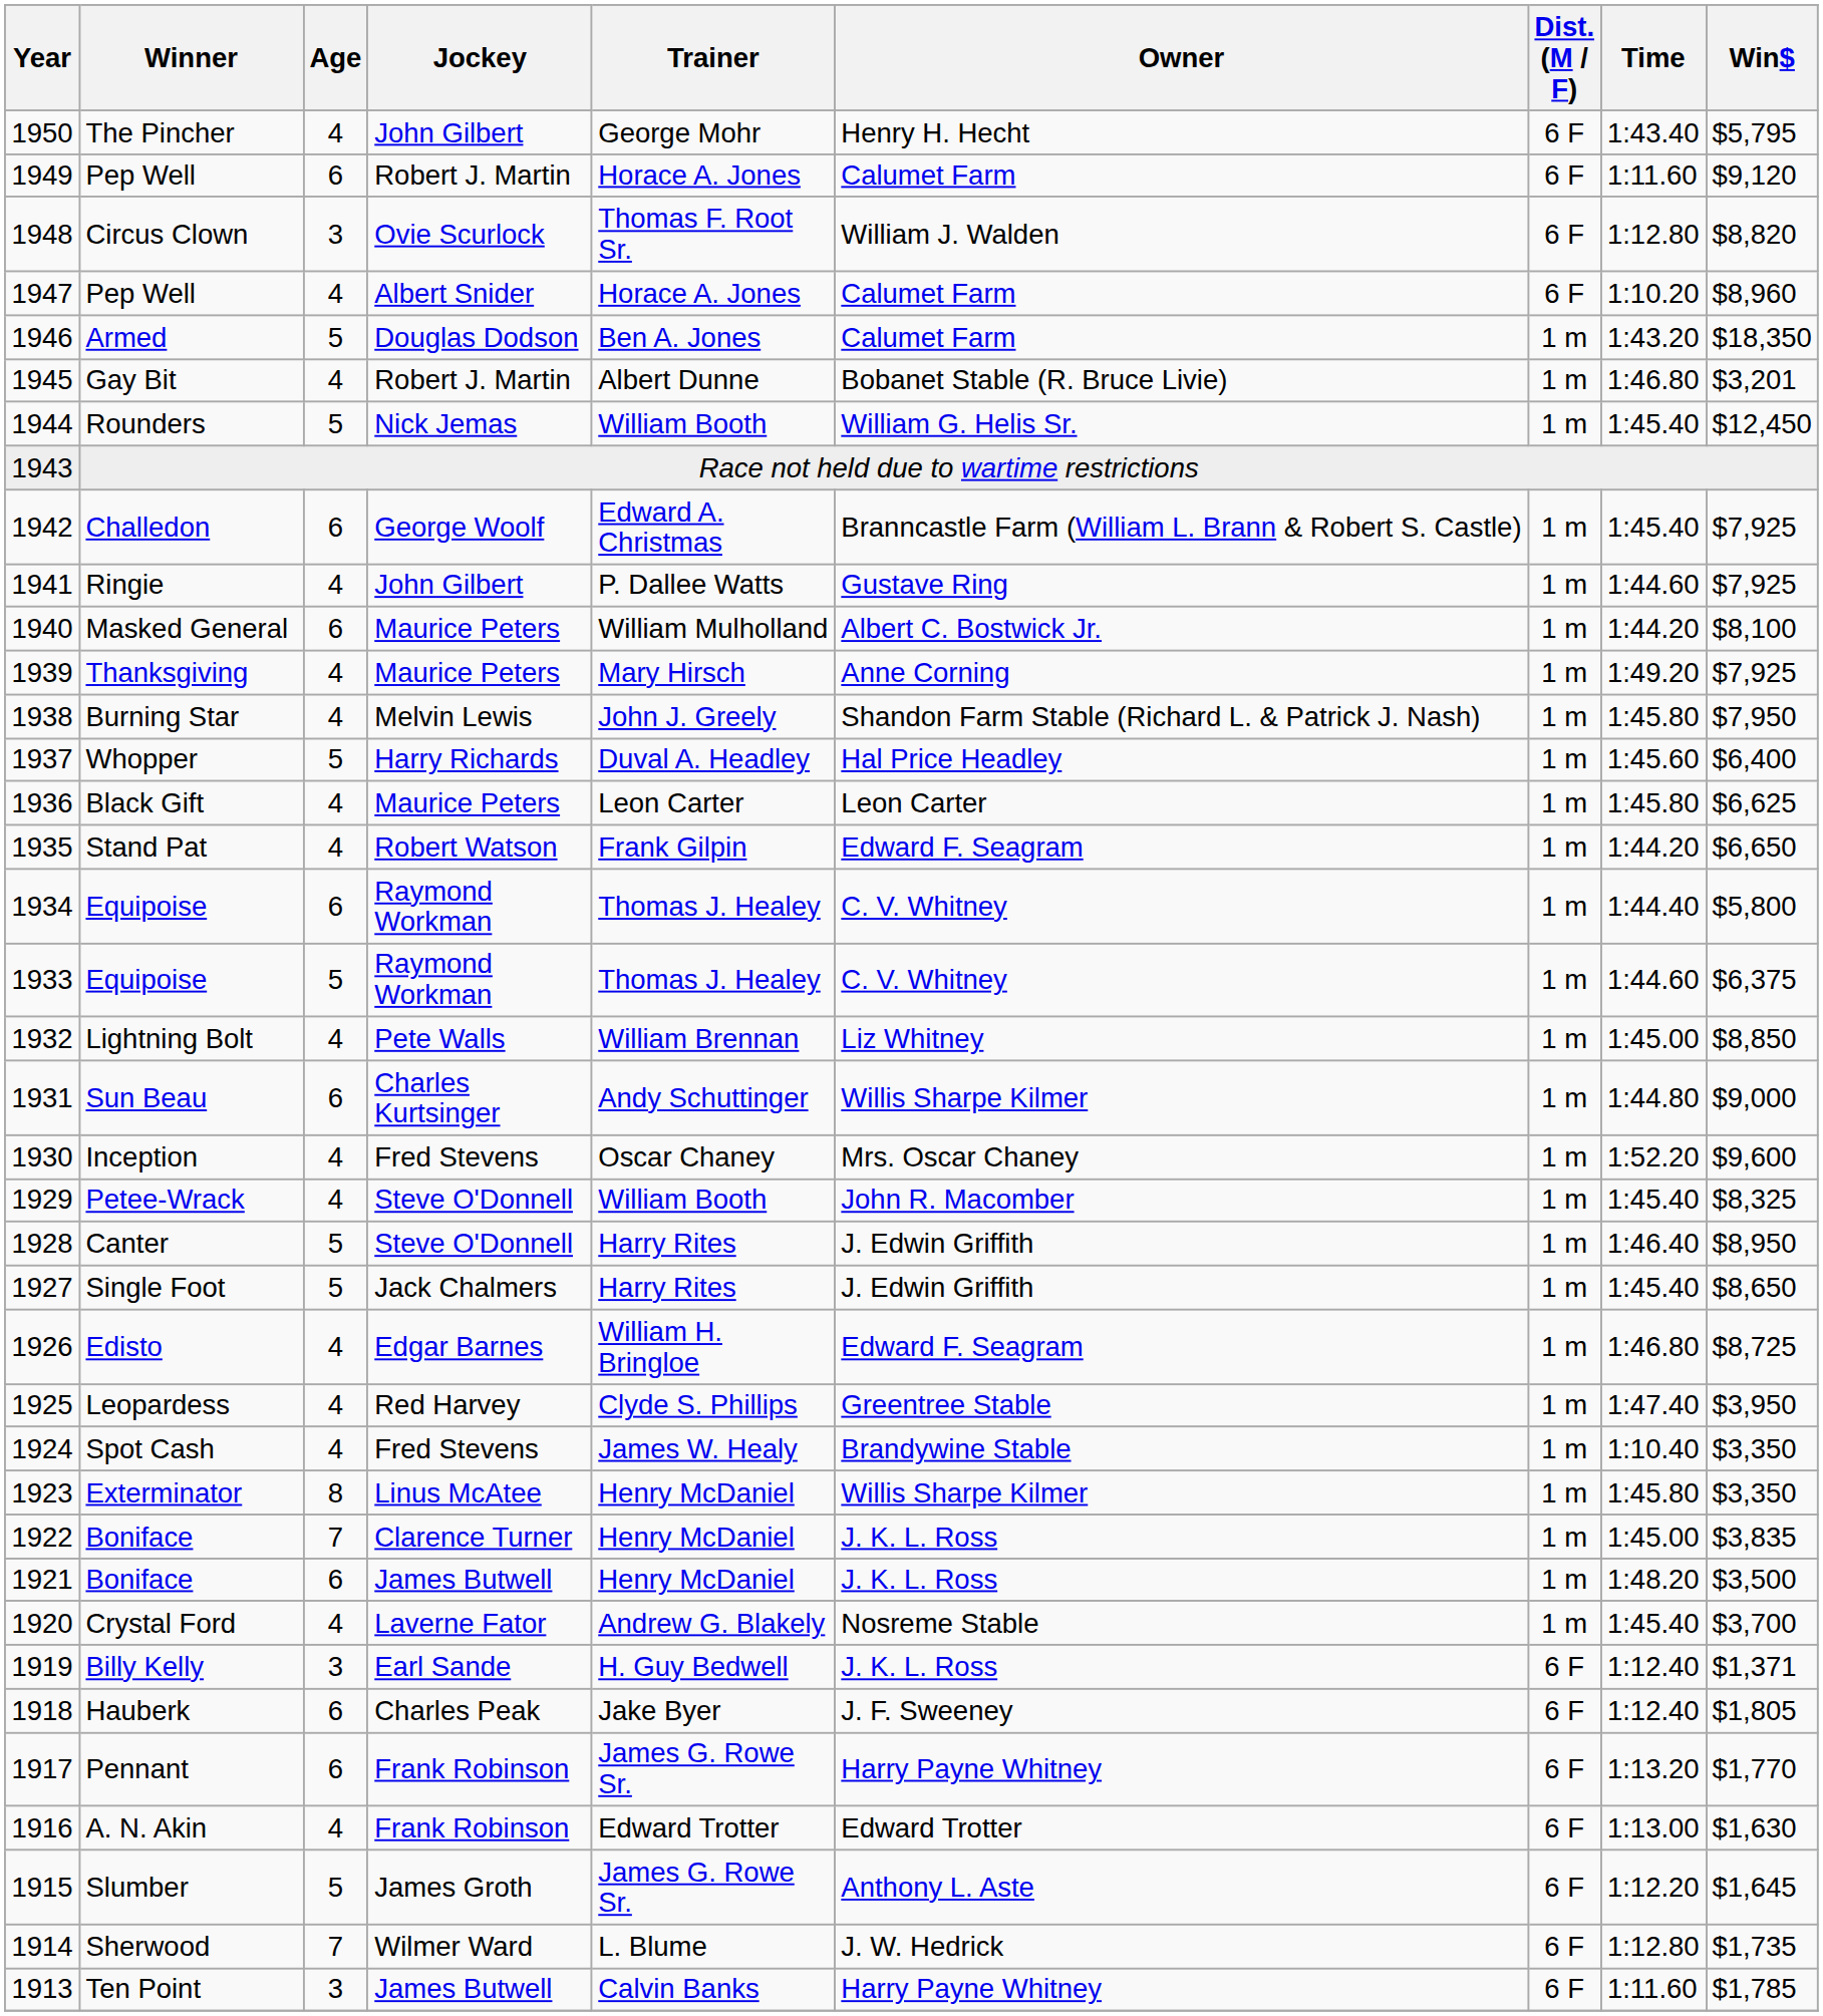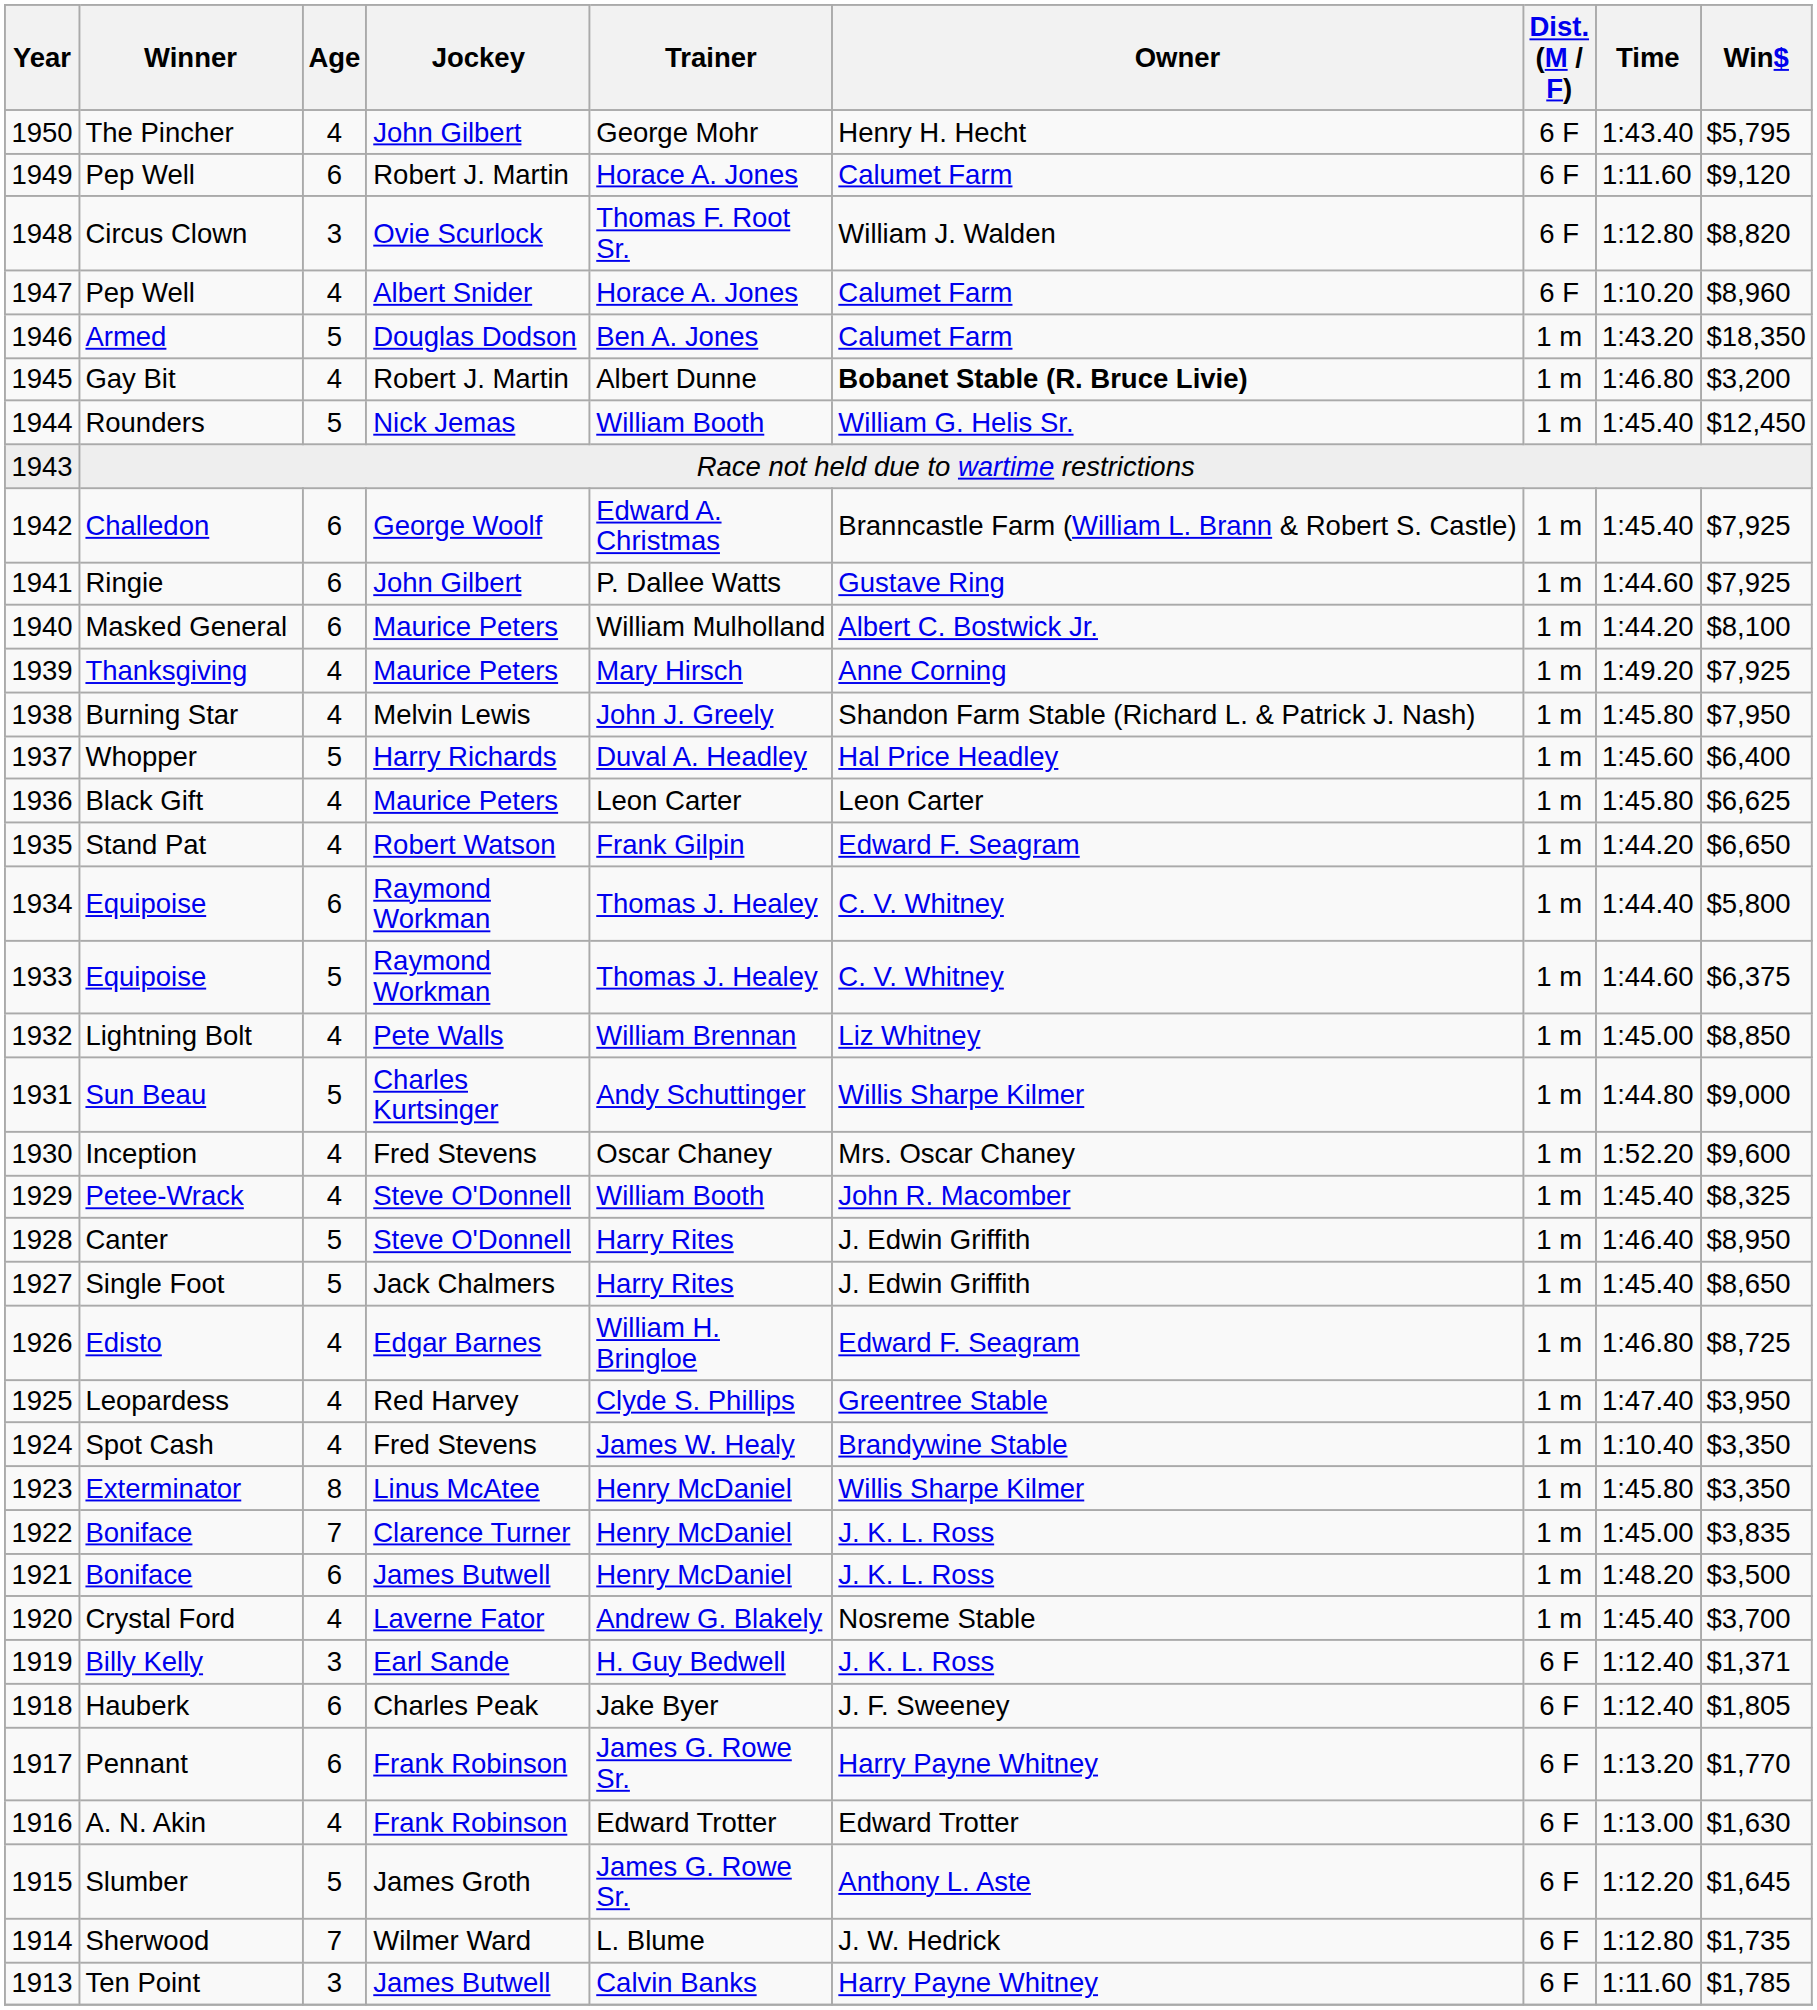Gay Bit | Owner: normal -> bold
Gay Bit | Win$: $3,201 -> $3,200
Ringie | Age: 4 -> 6
Sun Beau | Age: 6 -> 5
